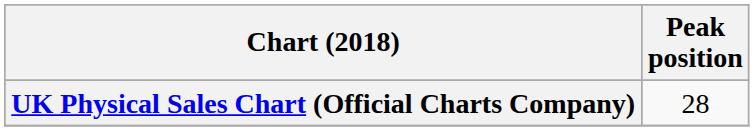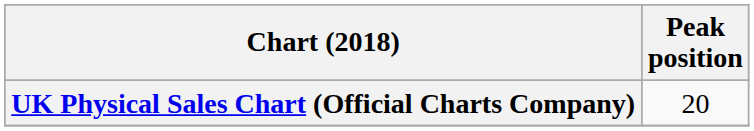UK Physical Sales Chart (Official Charts Company) | Peak position: 28 -> 20
